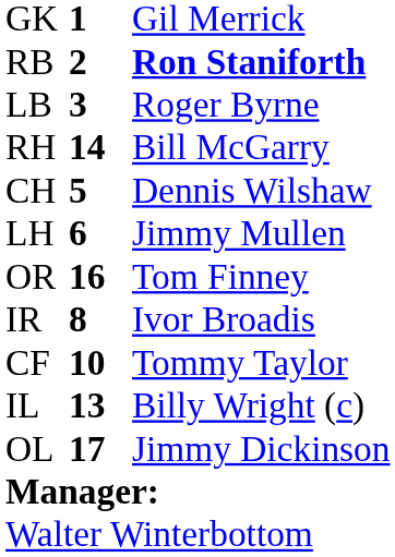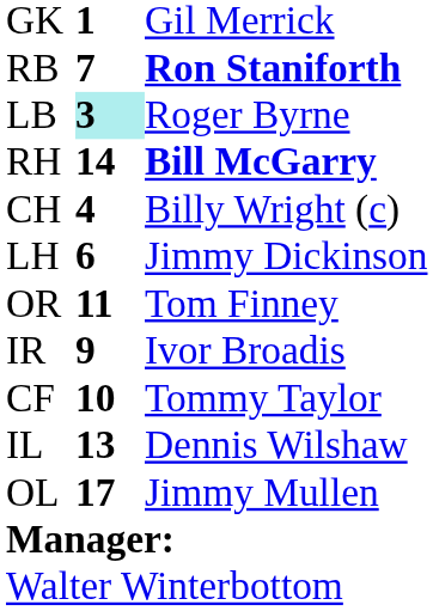RB | column 2: 2 -> 7
LB | column 2: no background -> paleturquoise background
RH | column 3: normal -> bold
CH | column 2: 5 -> 4
CH | column 3: Dennis Wilshaw -> Billy Wright (c)
LH | column 3: Jimmy Mullen -> Jimmy Dickinson
OR | column 2: 16 -> 11
IR | column 2: 8 -> 9
IL | column 3: Billy Wright (c) -> Dennis Wilshaw
OL | column 3: Jimmy Dickinson -> Jimmy Mullen
